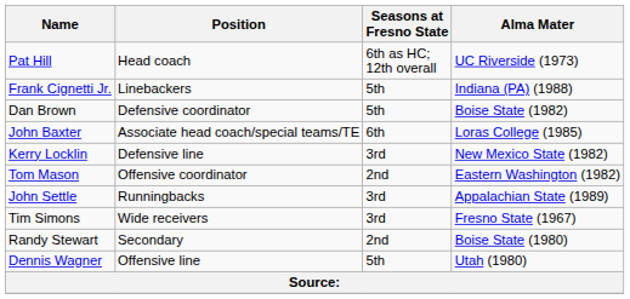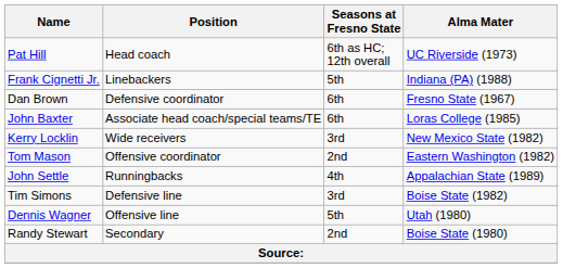Dan Brown | Seasons at Fresno State: 5th -> 6th
Dan Brown | Alma Mater: Boise State (1982) -> Fresno State (1967)
Kerry Locklin | Position: Defensive line -> Wide receivers
John Settle | Seasons at Fresno State: 3rd -> 4th
Tim Simons | Position: Wide receivers -> Defensive line
Tim Simons | Alma Mater: Fresno State (1967) -> Boise State (1982)
rows swapped: Randy Stewart <-> Dennis Wagner
